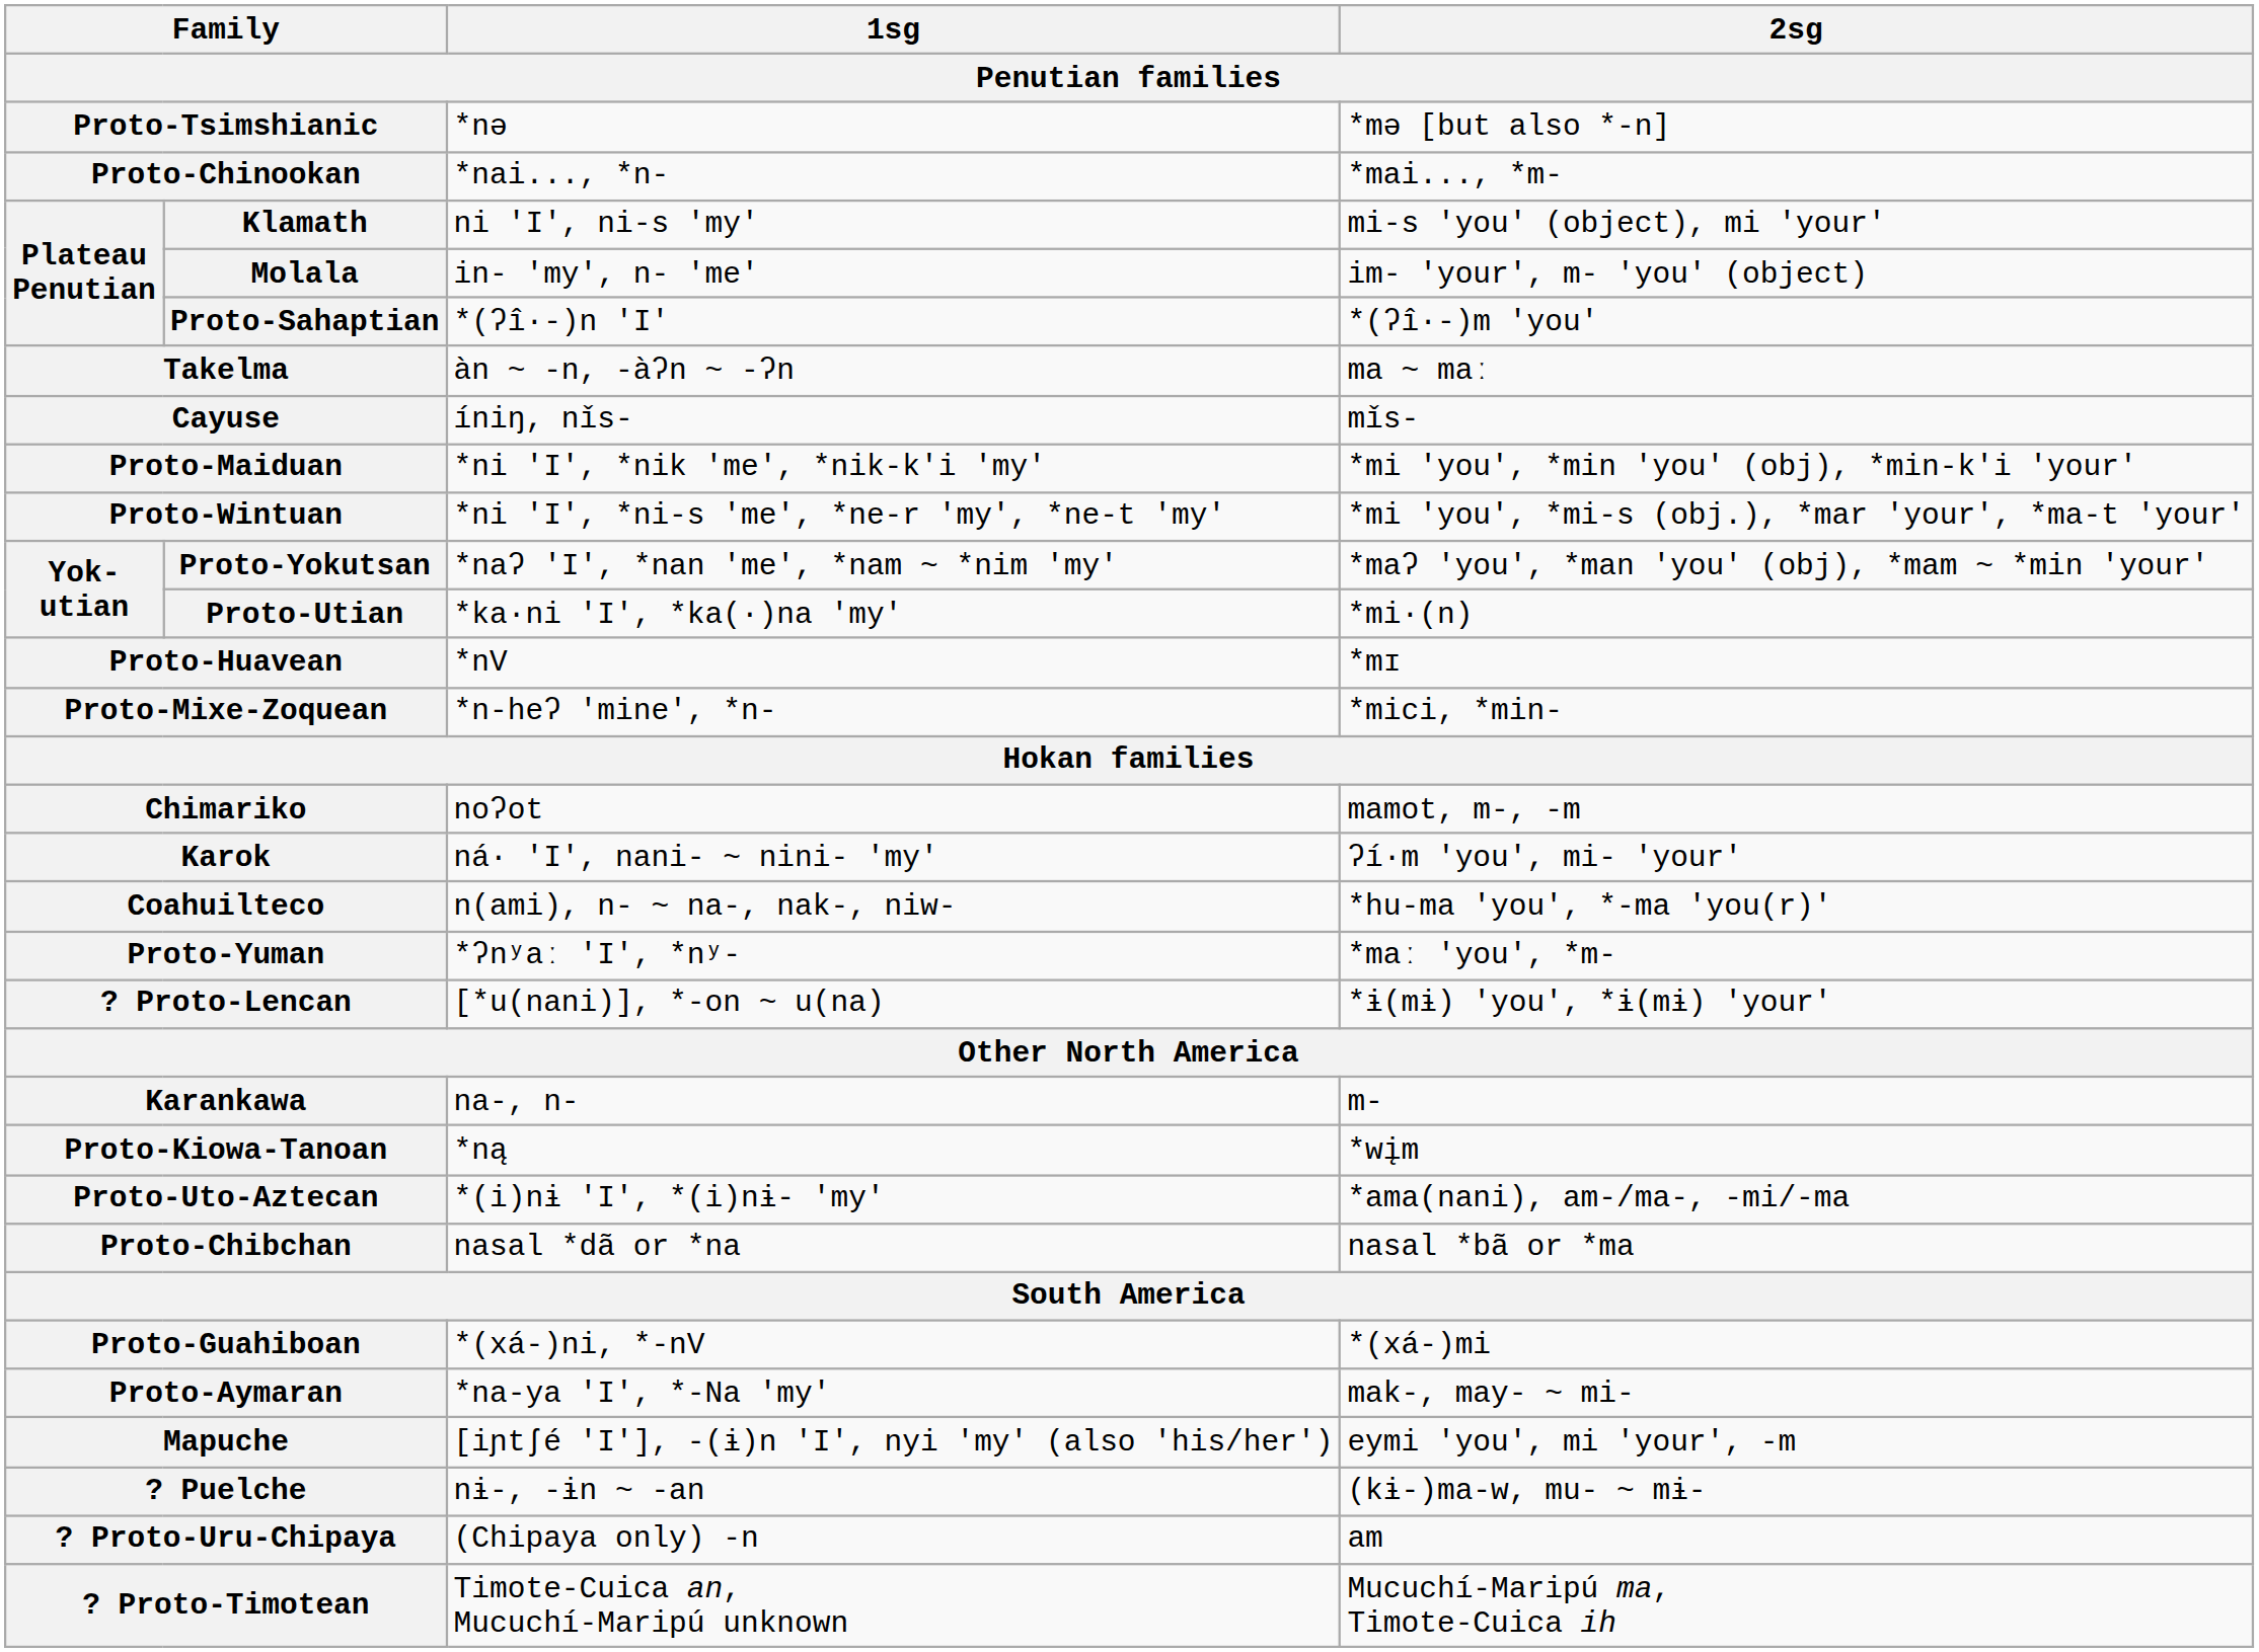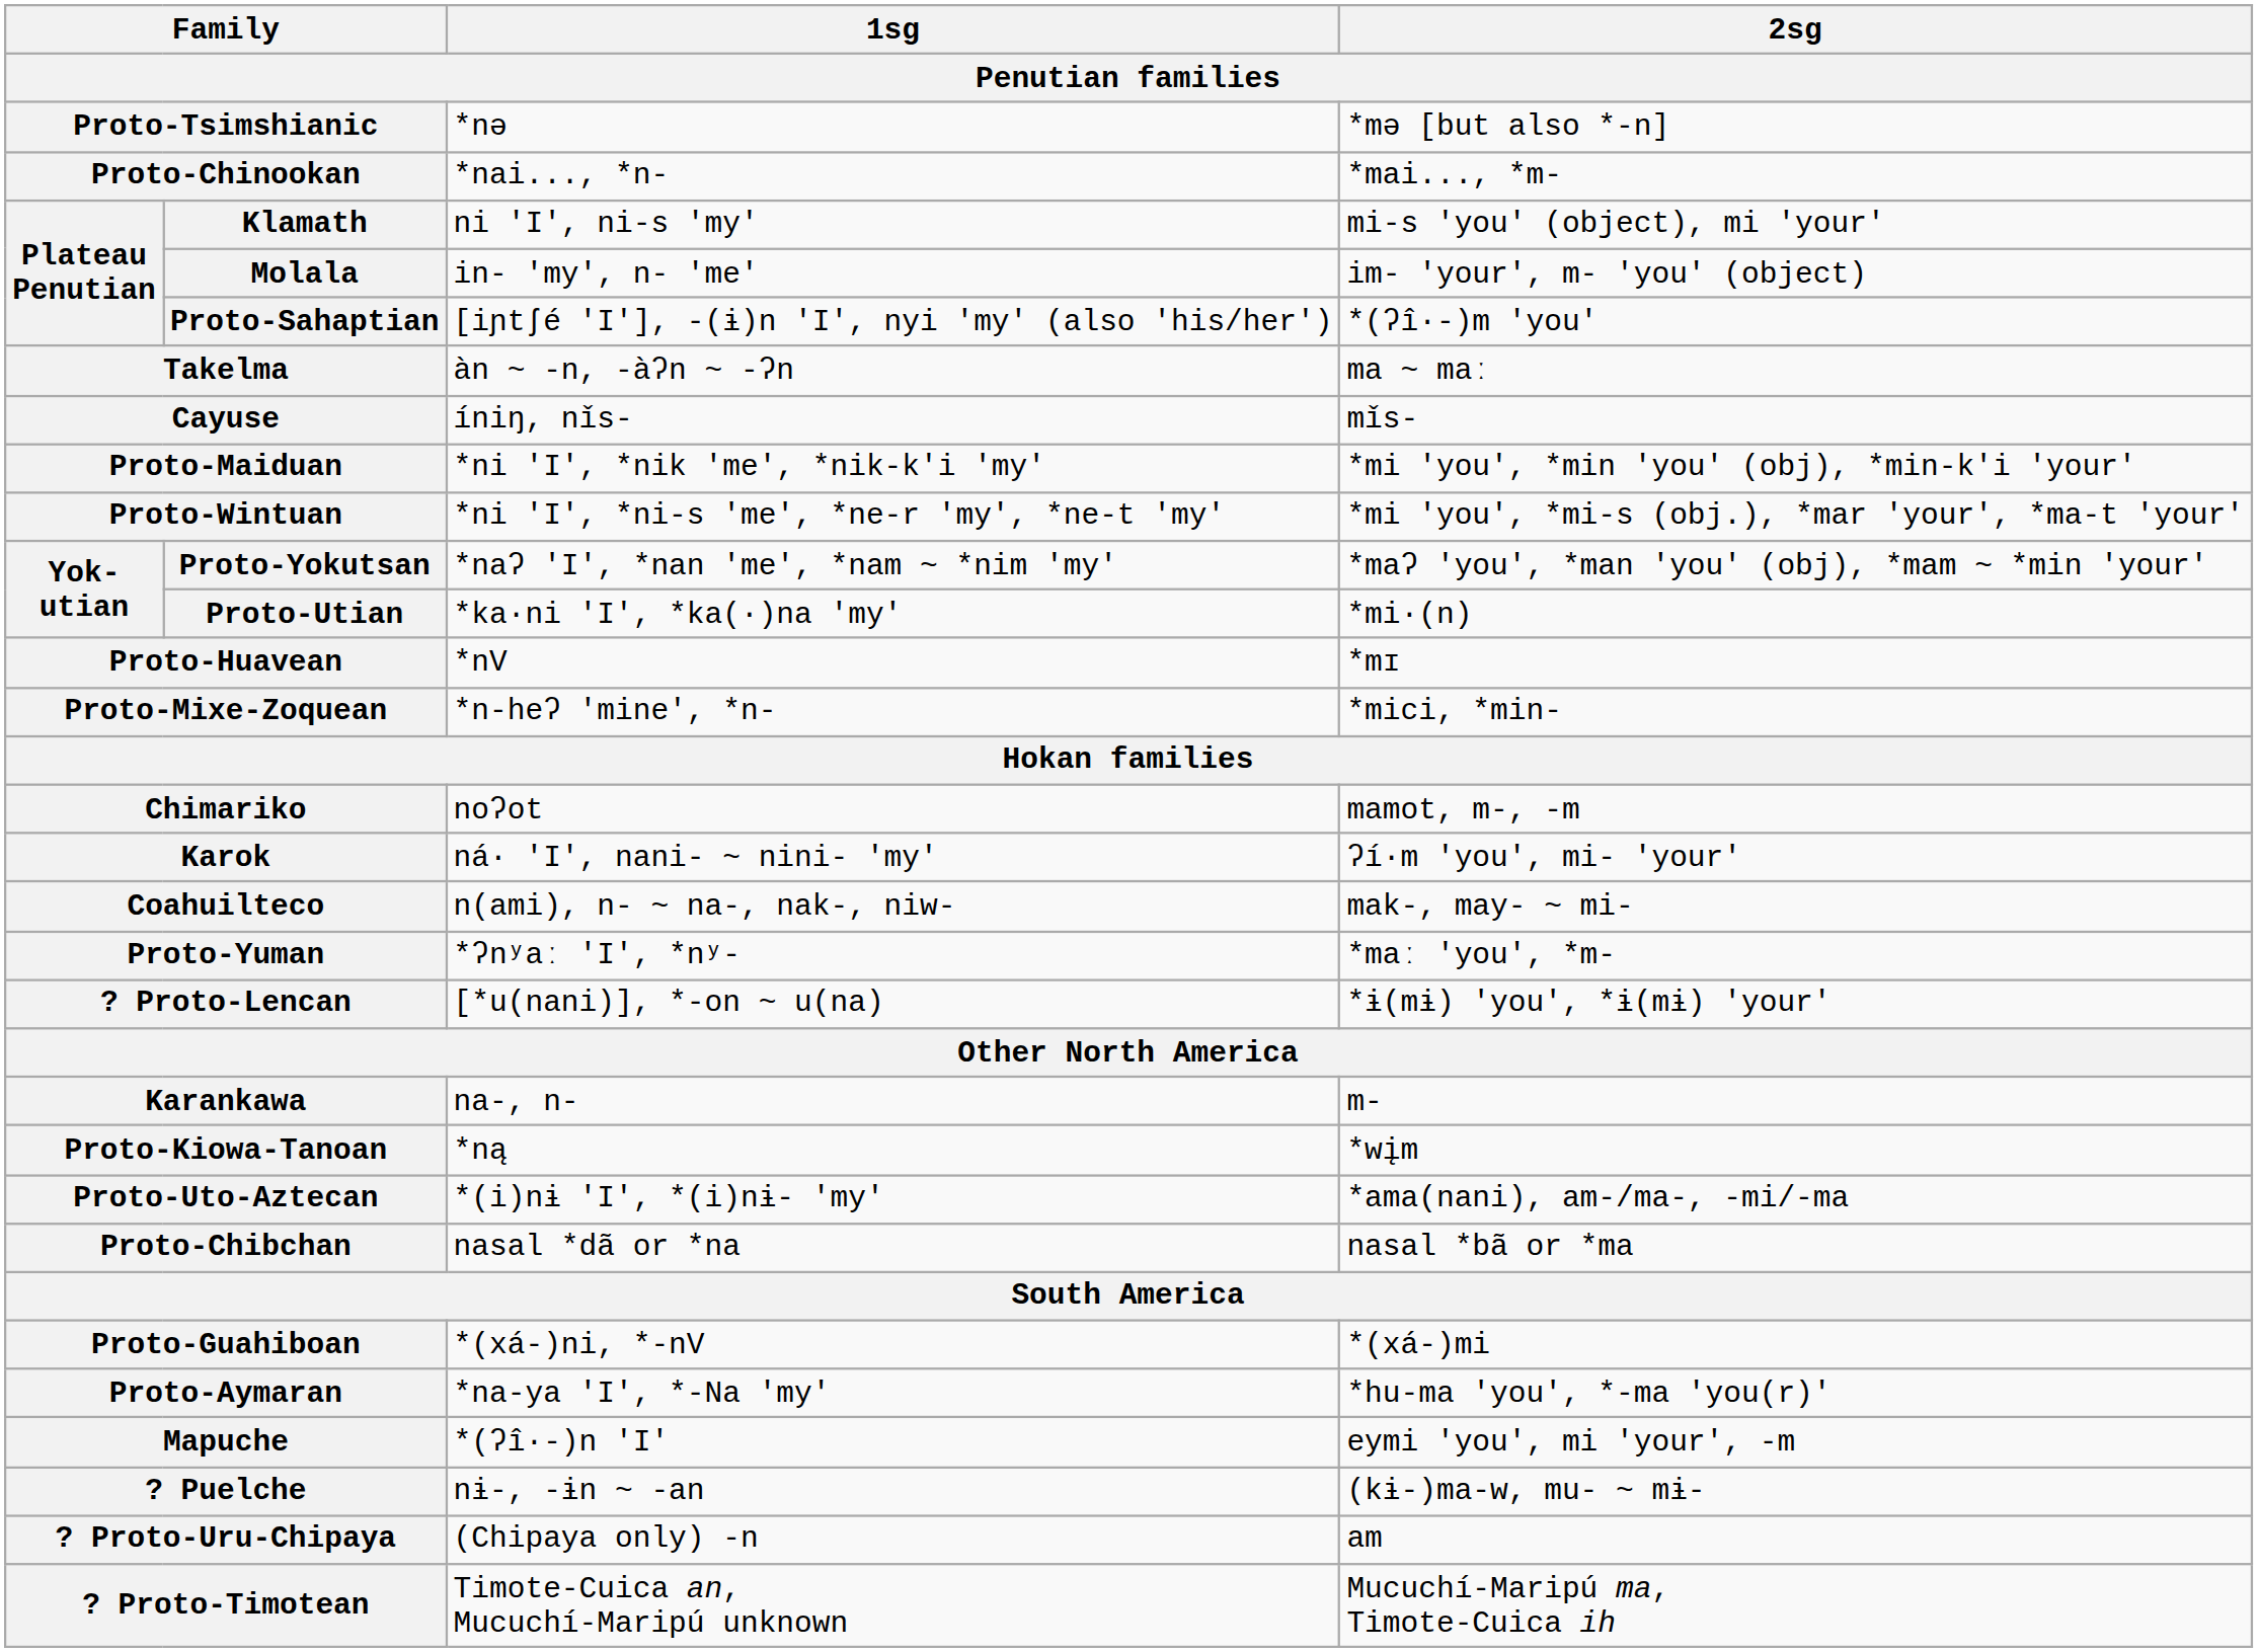Proto-Sahaptian | 1sg: *(ʔî·-)n 'I' -> [iɲtʃé 'I'], -(ɨ)n 'I', nyi 'my' (also 'his/her')
Coahuilteco | 2sg: *hu-ma 'you', *-ma 'you(r)' -> mak-, may- ~ mi-
Proto-Aymaran | 2sg: mak-, may- ~ mi- -> *hu-ma 'you', *-ma 'you(r)'
Mapuche | 1sg: [iɲtʃé 'I'], -(ɨ)n 'I', nyi 'my' (also 'his/her') -> *(ʔî·-)n 'I'
